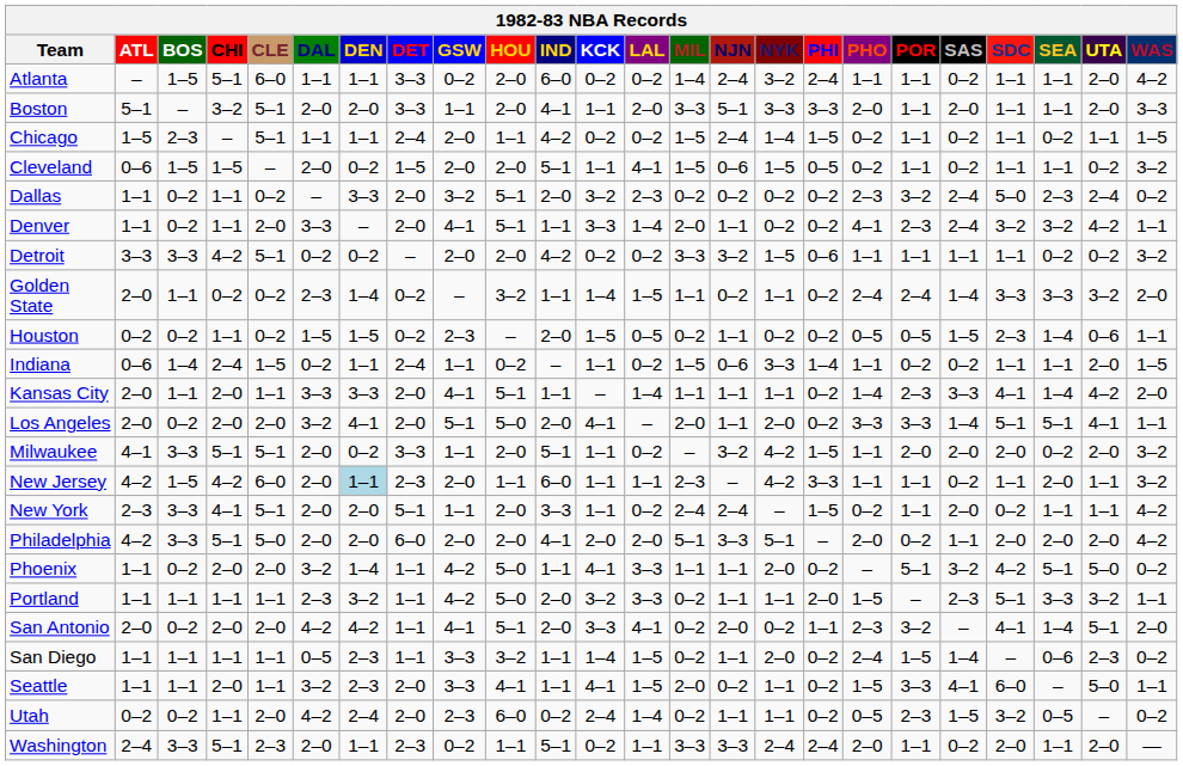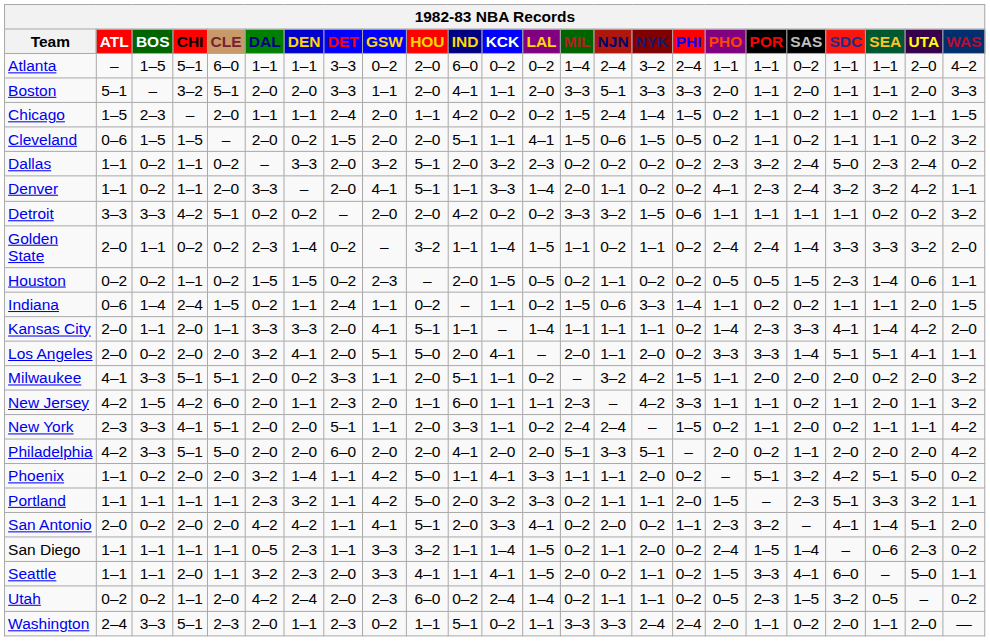Chicago | CLE: 5–1 -> 2–0
New Jersey | DEN: lightblue background -> no background
